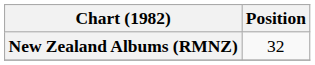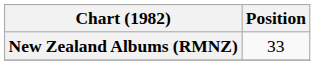New Zealand Albums (RMNZ) | Position: 32 -> 33
